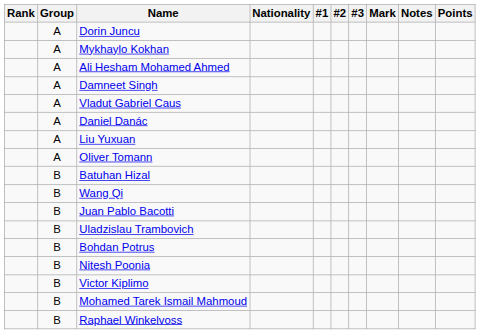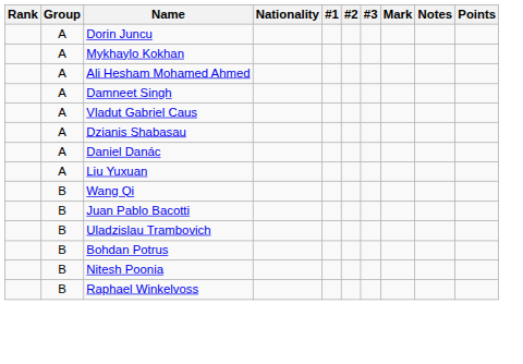+ row: A | Dzianis Shabasau
- row: A | Oliver Tomann
- row: B | Batuhan Hizal
- row: B | Victor Kiplimo
- row: B | Mohamed Tarek Ismail Mahmoud
